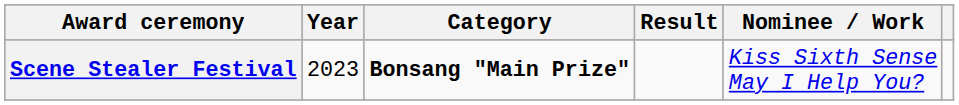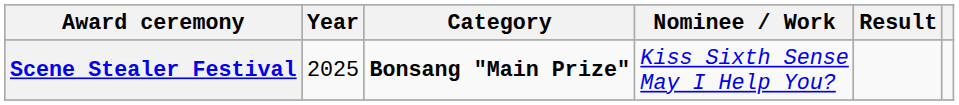columns swapped: Nominee / Work <-> Result
Scene Stealer Festival | Year: 2023 -> 2025
